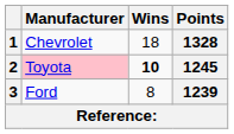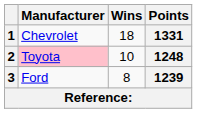1 | Points: 1328 -> 1331
2 | Wins: bold -> normal
2 | Points: 1245 -> 1248
